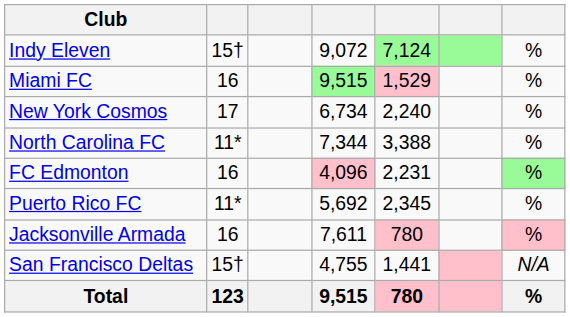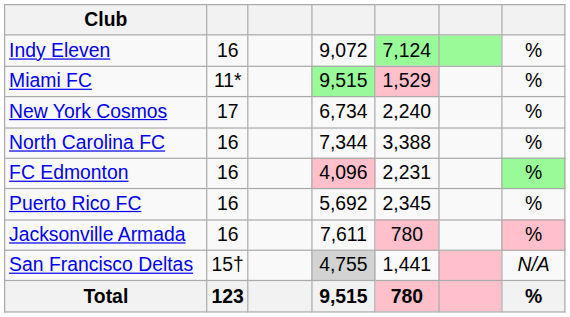Indy Eleven | column 2: 15† -> 16
Miami FC | column 2: 16 -> 11*
North Carolina FC | column 2: 11* -> 16
Puerto Rico FC | column 2: 11* -> 16
San Francisco Deltas | column 4: no background -> lightgrey background
